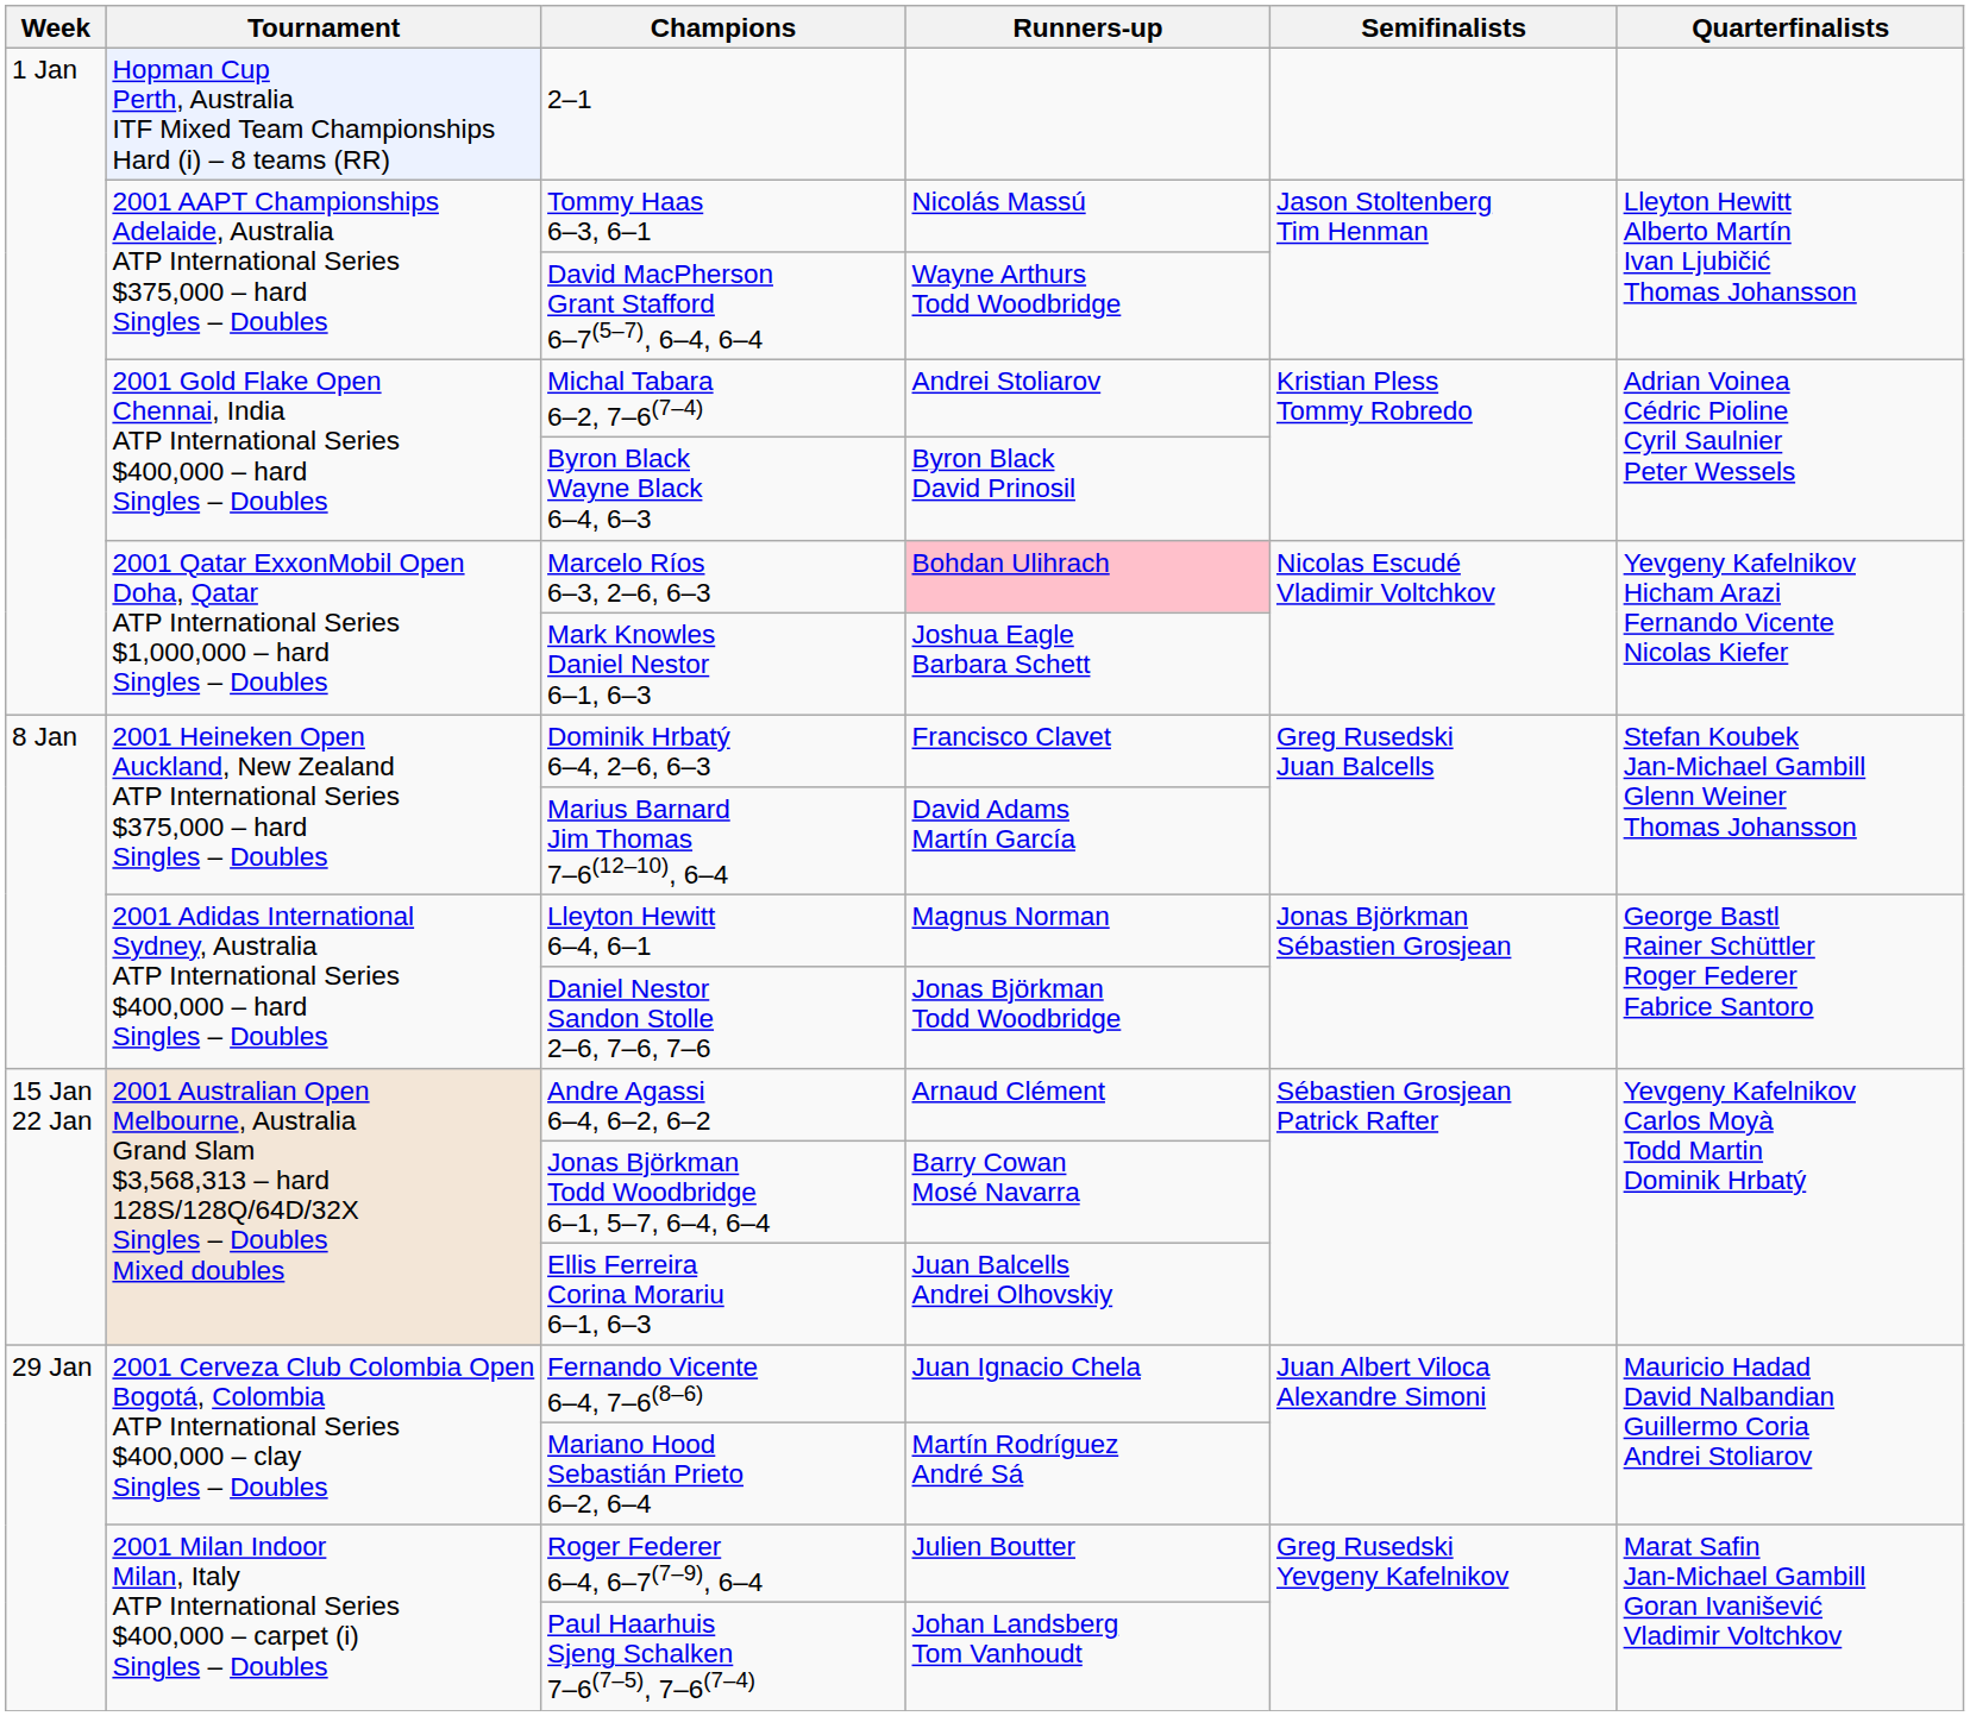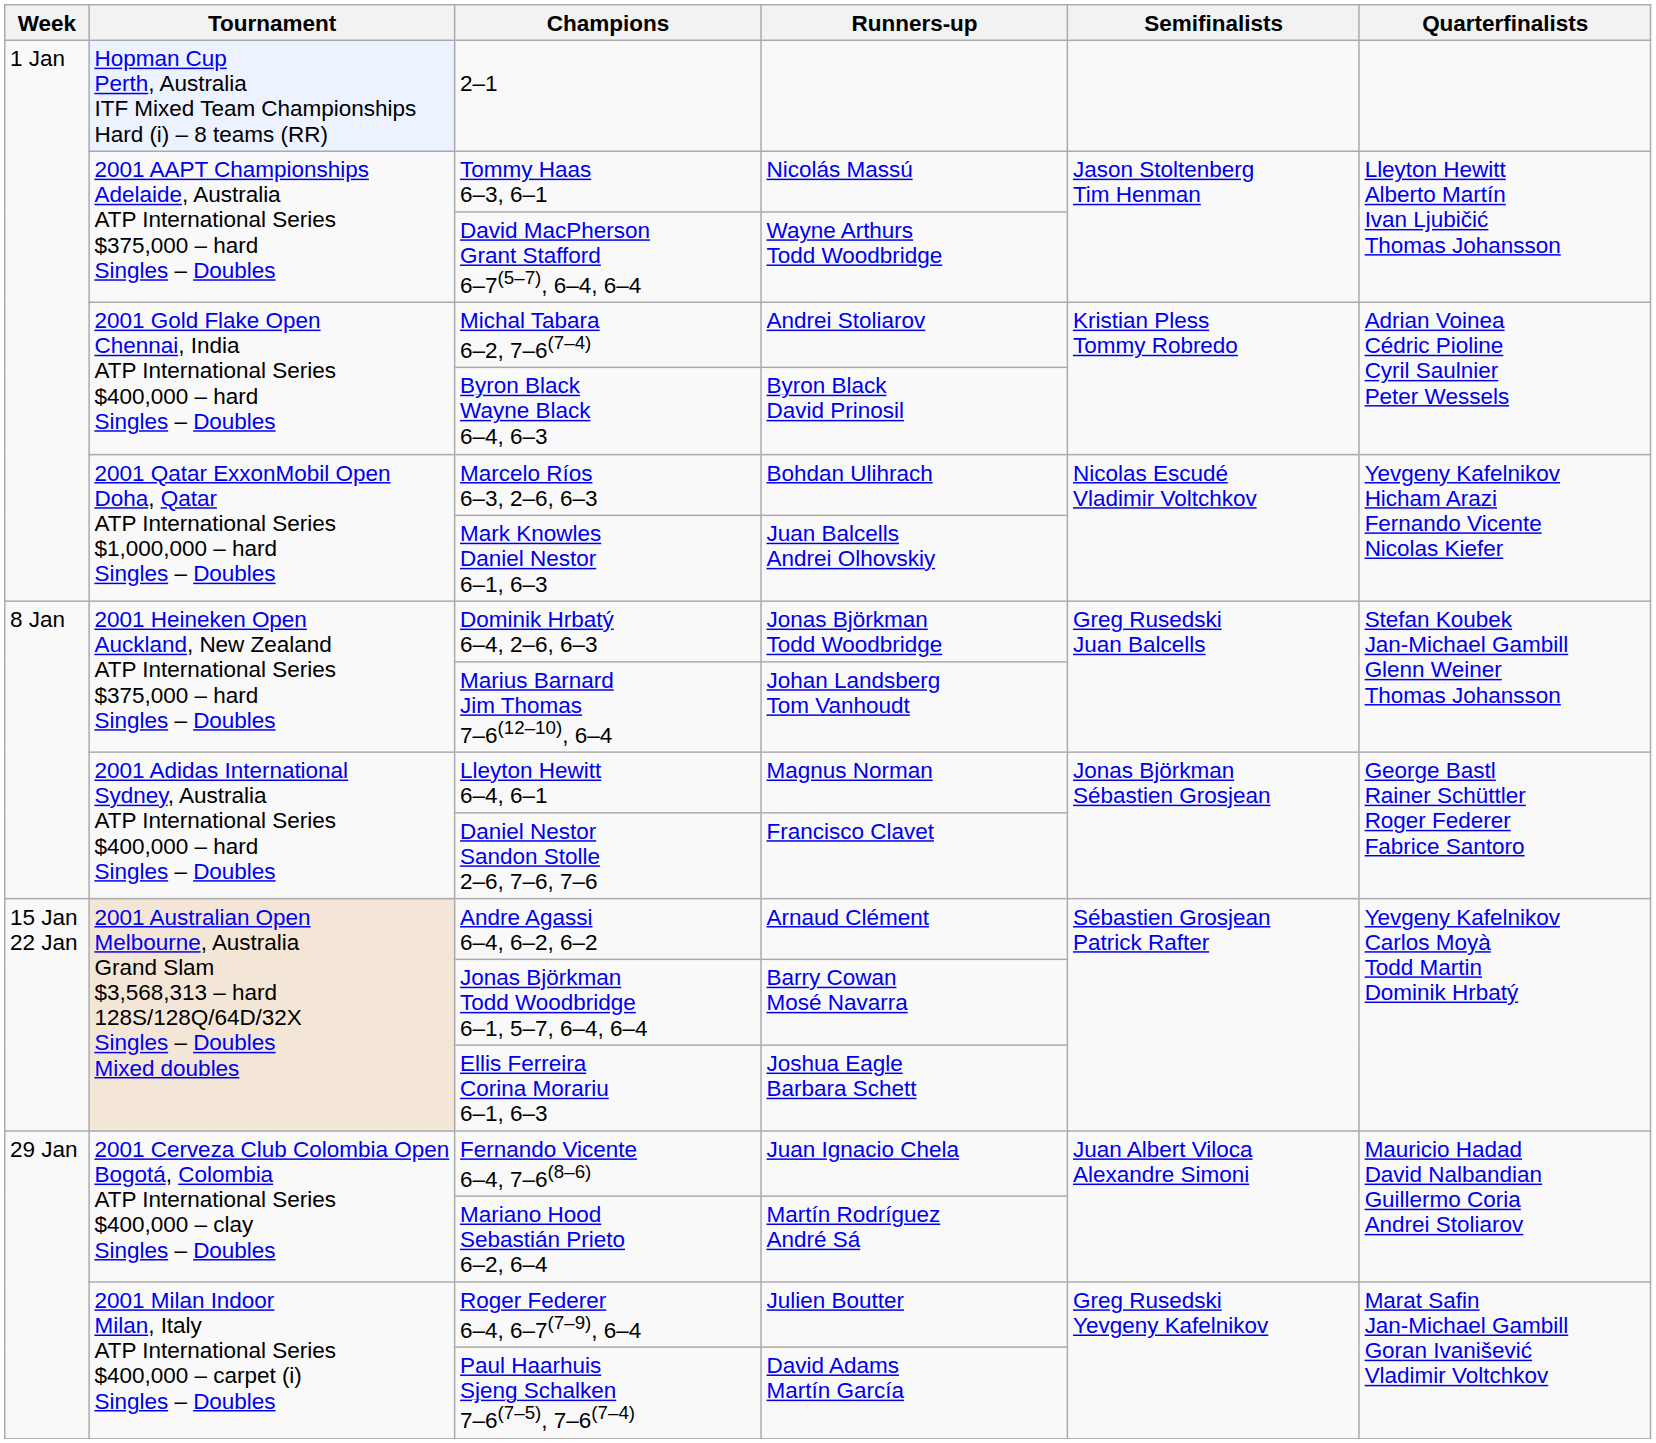Marcelo Ríos 6–3, 2–6, 6–3 | Runners-up: pink background -> no background
Mark Knowles Daniel Nestor 6–1, 6–3 | Runners-up: Joshua Eagle Barbara Schett -> Juan Balcells Andrei Olhovskiy
Dominik Hrbatý 6–4, 2–6, 6–3 | Runners-up: Francisco Clavet -> Jonas Björkman Todd Woodbridge
Marius Barnard Jim Thomas 7–6(12–10), 6–4 | Runners-up: David Adams Martín García -> Johan Landsberg Tom Vanhoudt
Daniel Nestor Sandon Stolle 2–6, 7–6, 7–6 | Runners-up: Jonas Björkman Todd Woodbridge -> Francisco Clavet
Ellis Ferreira Corina Morariu 6–1, 6–3 | Runners-up: Juan Balcells Andrei Olhovskiy -> Joshua Eagle Barbara Schett
Paul Haarhuis Sjeng Schalken 7–6(7–5), 7–6(7–4) | Runners-up: Johan Landsberg Tom Vanhoudt -> David Adams Martín García
